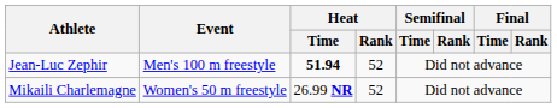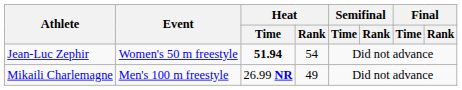Jean-Luc Zephir | Event: Men's 100 m freestyle -> Women's 50 m freestyle
Jean-Luc Zephir | Heat / Rank: 52 -> 54
Mikaili Charlemagne | Event: Women's 50 m freestyle -> Men's 100 m freestyle
Mikaili Charlemagne | Heat / Rank: 52 -> 49
